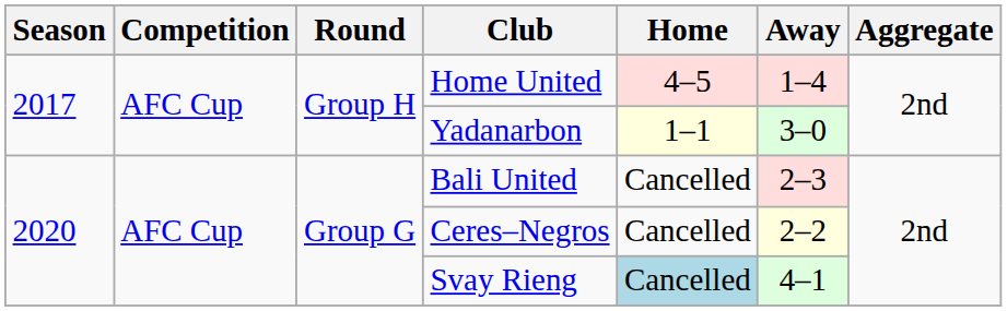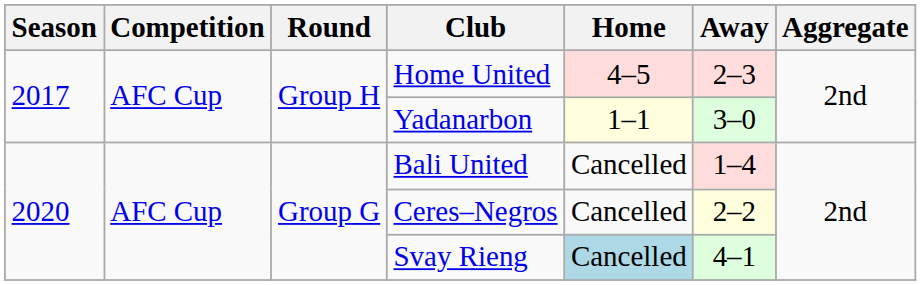Home United | Away: 1–4 -> 2–3
Bali United | Away: 2–3 -> 1–4
